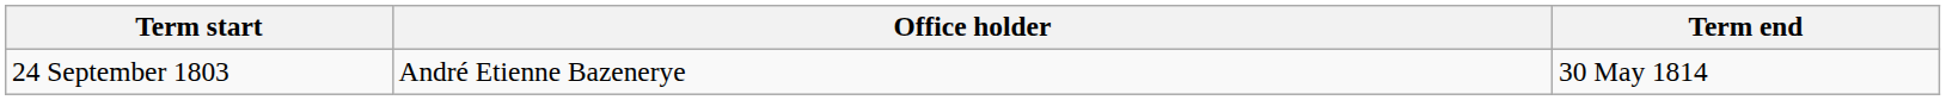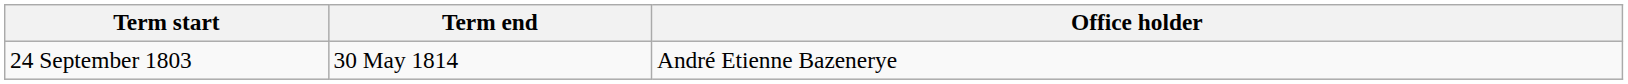columns swapped: Term end <-> Office holder
